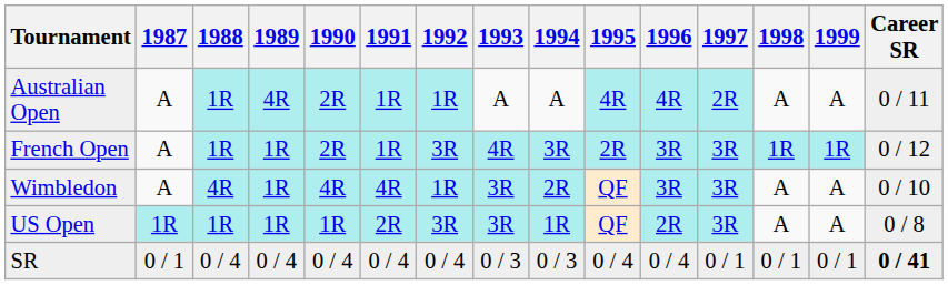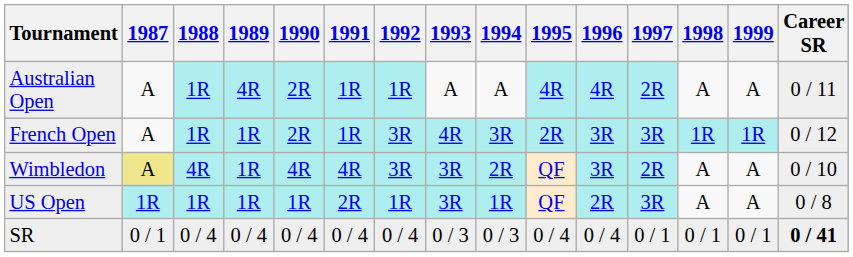Wimbledon | 1987: no background -> khaki background
Wimbledon | 1992: 1R -> 3R
Wimbledon | 1997: 3R -> 2R
US Open | 1992: 3R -> 1R
